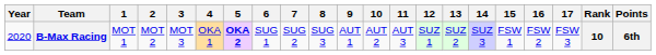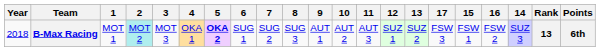columns swapped: 14 <-> 17
B-Max Racing | Year: 2020 -> 2018
B-Max Racing | 2: no background -> paleturquoise background
B-Max Racing | Rank: 10 -> 13
